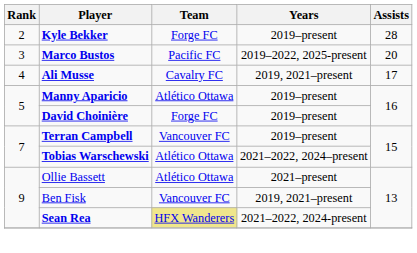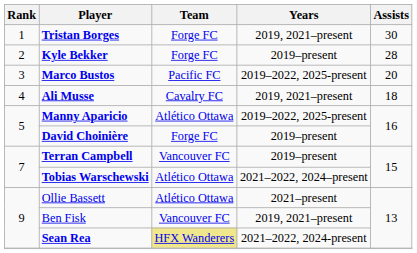+ row: 1 | Tristan Borges | Forge FC | 2019, 2021–present | 30
Ali Musse | Assists: 17 -> 18
Manny Aparicio | Years: 2019–present -> 2019–2022, 2025-present
